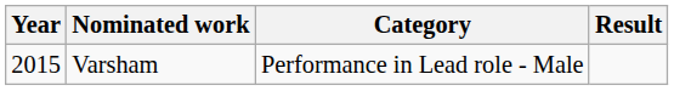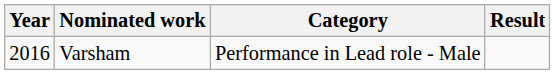Varsham | Year: 2015 -> 2016
